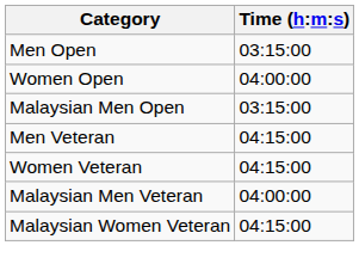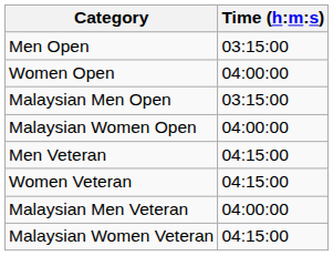+ row: Malaysian Women Open | 04:00:00
